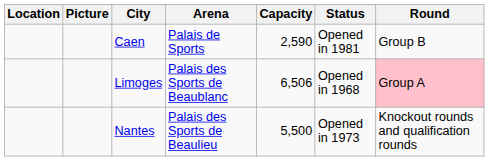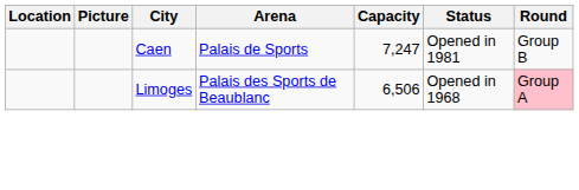Caen | Capacity: 2,590 -> 7,247
- row: Nantes | Palais des Sports de Beaulieu | 5,500 | Opened in 1973 | Knockout rounds and qualification rounds
